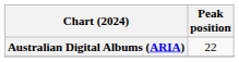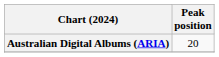Australian Digital Albums (ARIA) | Peak position: 22 -> 20
